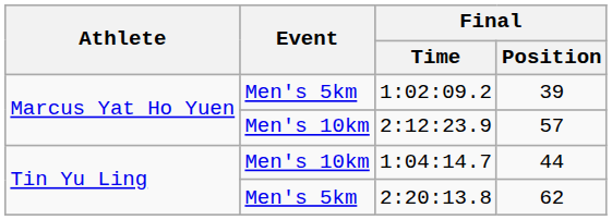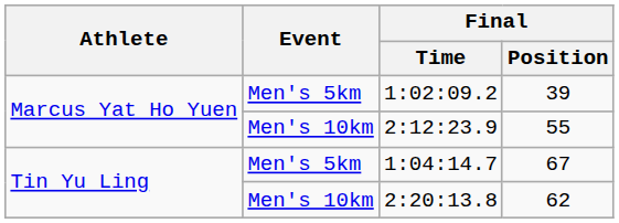2:12:23.9 | Final / Position: 57 -> 55
1:04:14.7 | Event: Men's 10km -> Men's 5km
1:04:14.7 | Final / Position: 44 -> 67
2:20:13.8 | Event: Men's 5km -> Men's 10km
